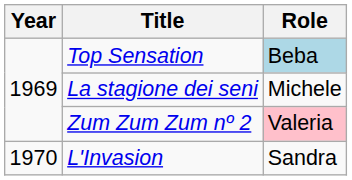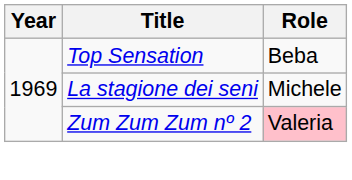Top Sensation | Role: lightblue background -> no background
- row: 1970 | L'Invasion | Sandra
